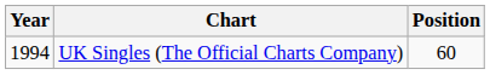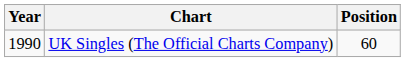UK Singles (The Official Charts Company) | Year: 1994 -> 1990
